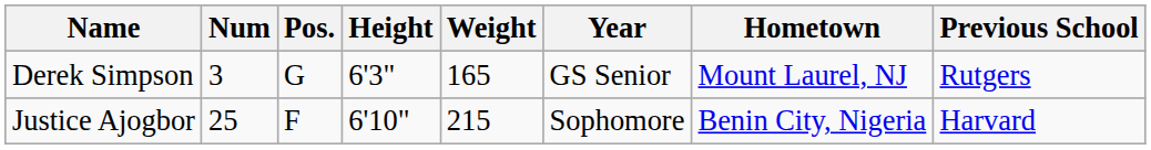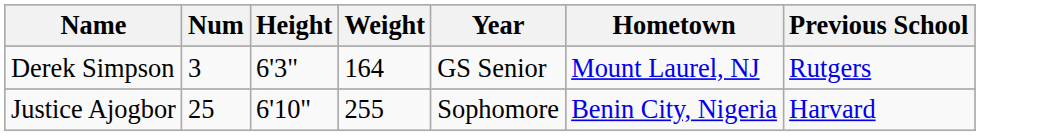- column: Pos. | G | F
Derek Simpson | Weight: 165 -> 164
Justice Ajogbor | Weight: 215 -> 255
